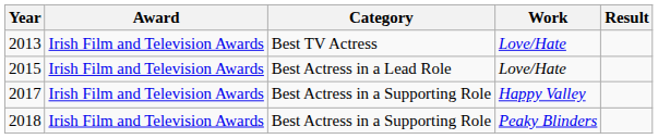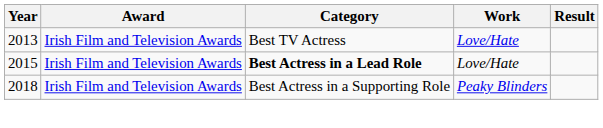2015 | Category: normal -> bold
- row: 2017 | Irish Film and Television Awards | Best Actress in a Supporting Role | Happy Valley
